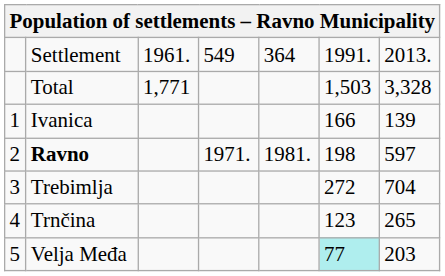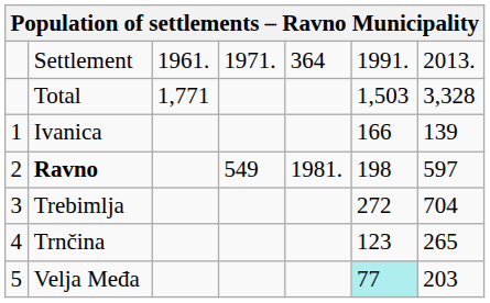Settlement | column 4: 549 -> 1971.
Ravno | column 4: 1971. -> 549
